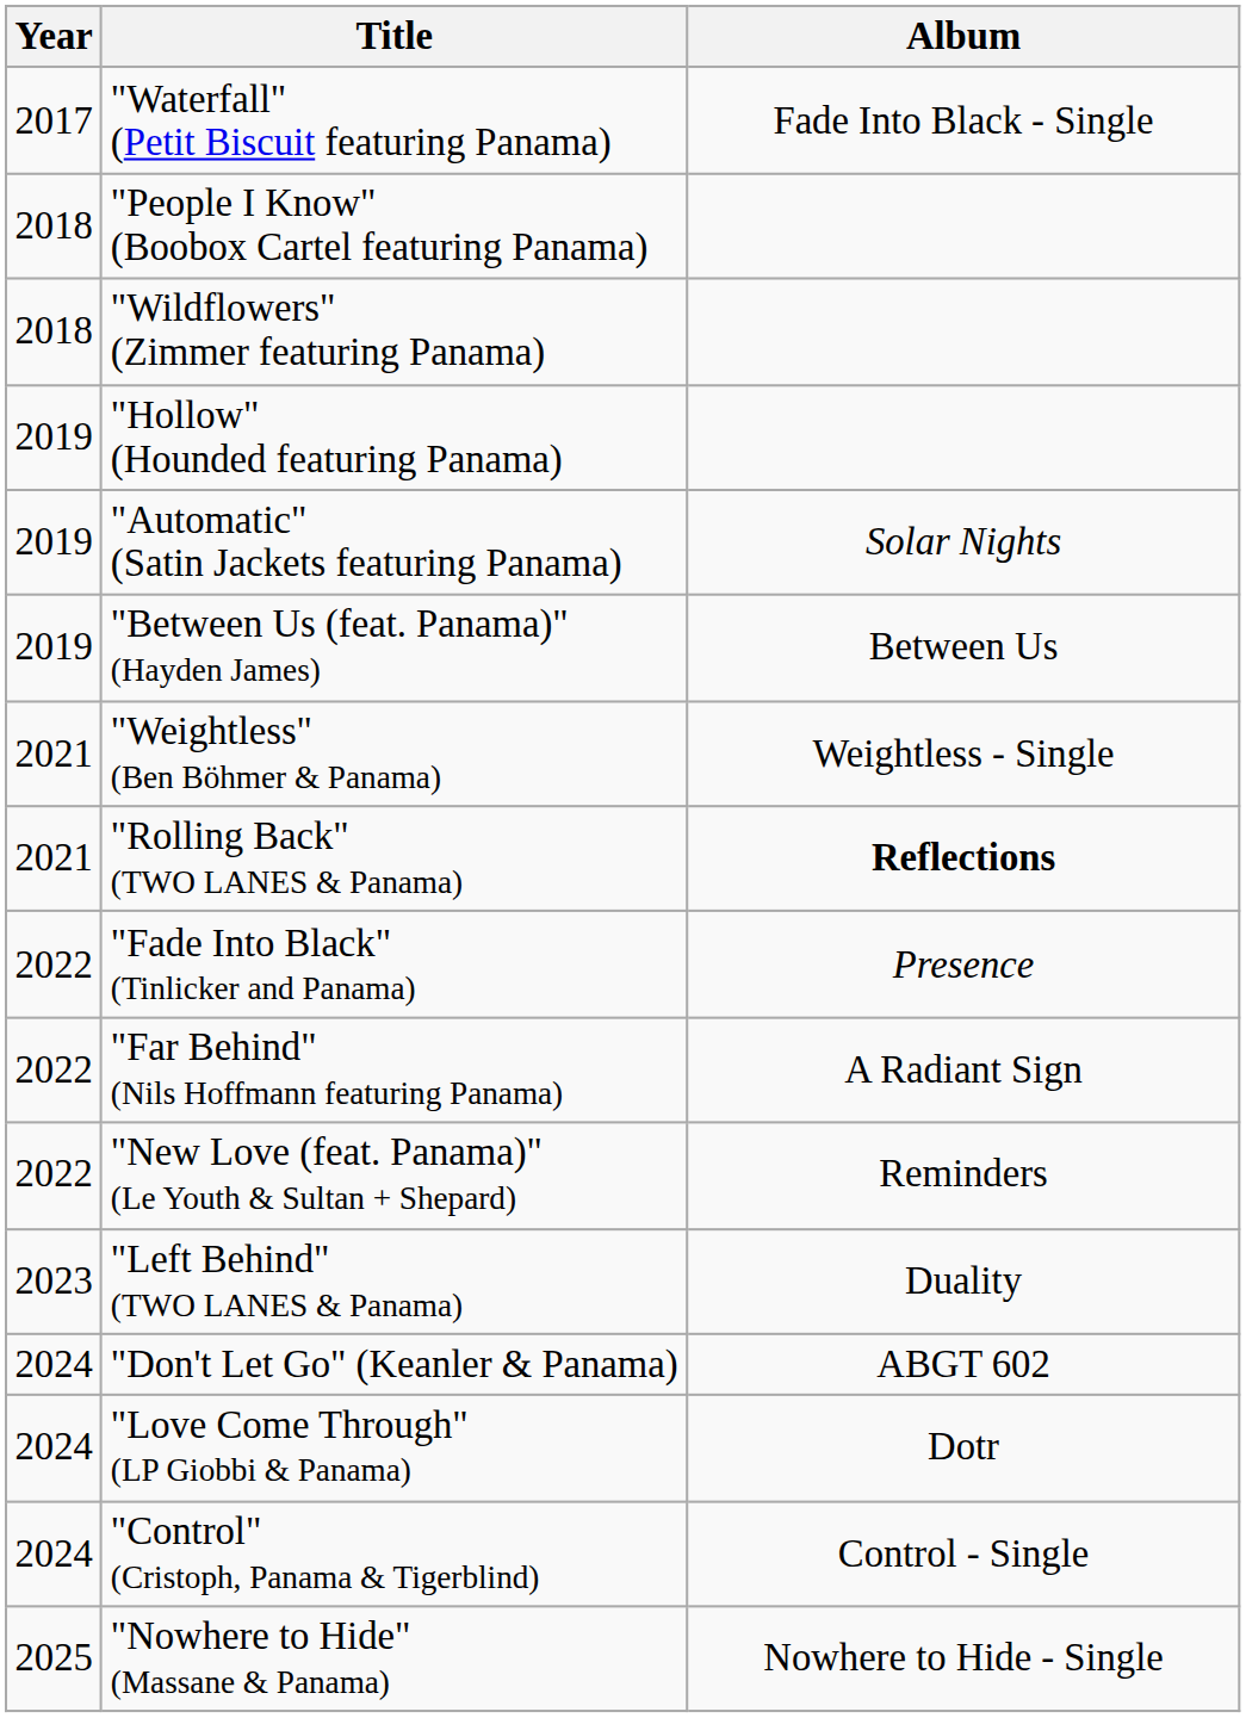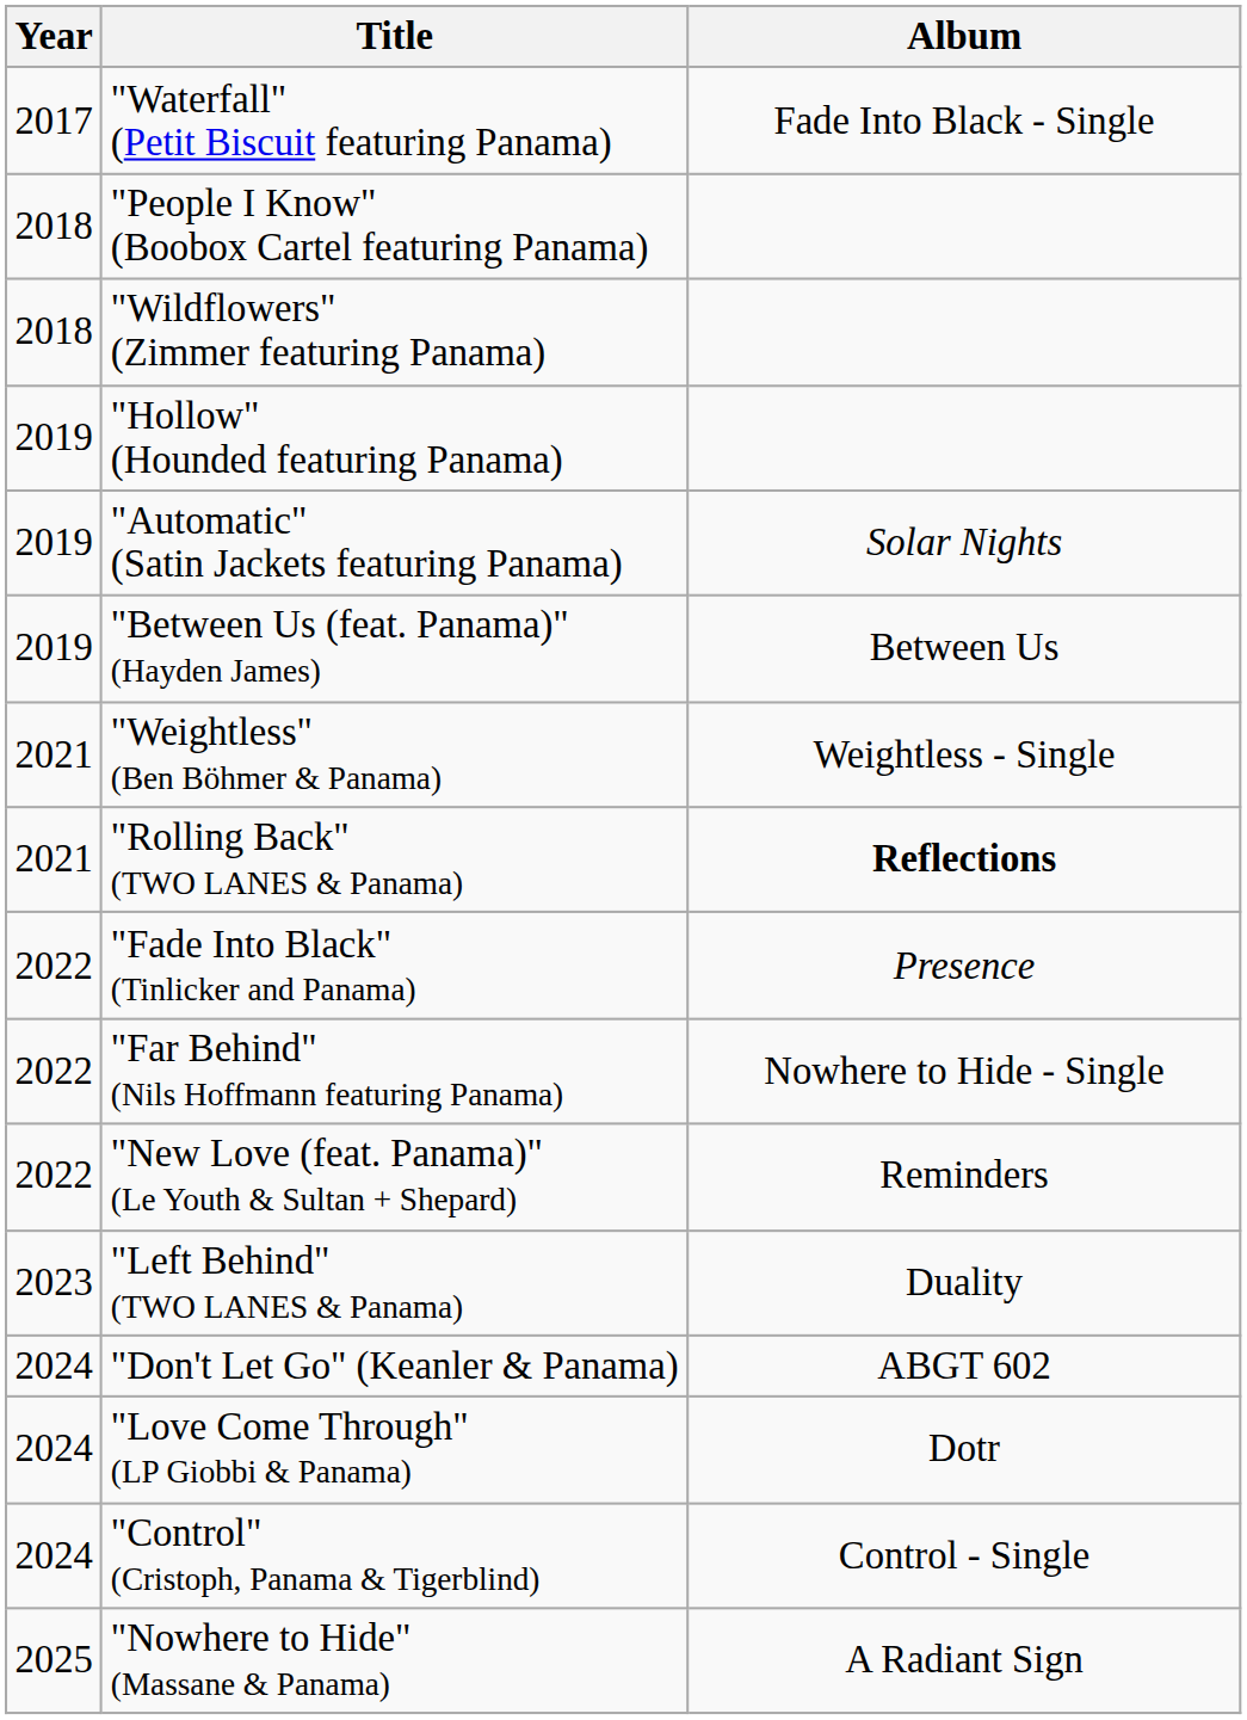"Far Behind" (Nils Hoffmann featuring Panama) | Album: A Radiant Sign -> Nowhere to Hide - Single
"Nowhere to Hide" (Massane & Panama) | Album: Nowhere to Hide - Single -> A Radiant Sign
